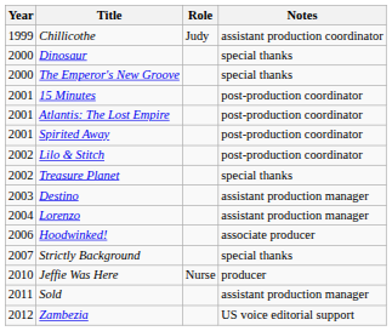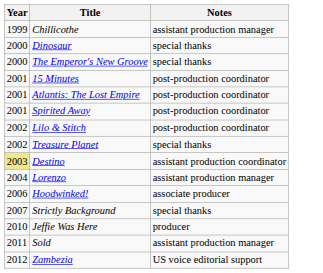- column: Role | Judy | Nurse
Chillicothe | Notes: assistant production coordinator -> assistant production manager
Destino | Year: no background -> khaki background
Destino | Notes: assistant production manager -> assistant production coordinator
